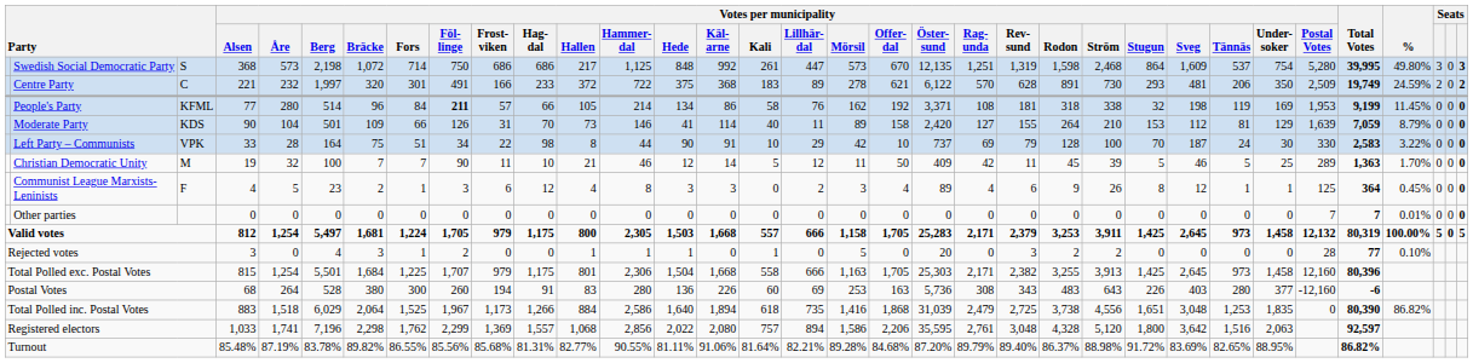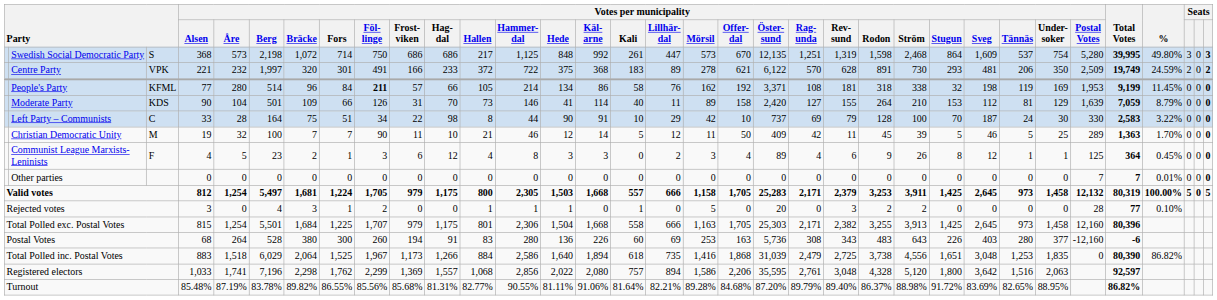Centre Party | column 3: C -> VPK
Left Party – Communists | column 3: VPK -> C
